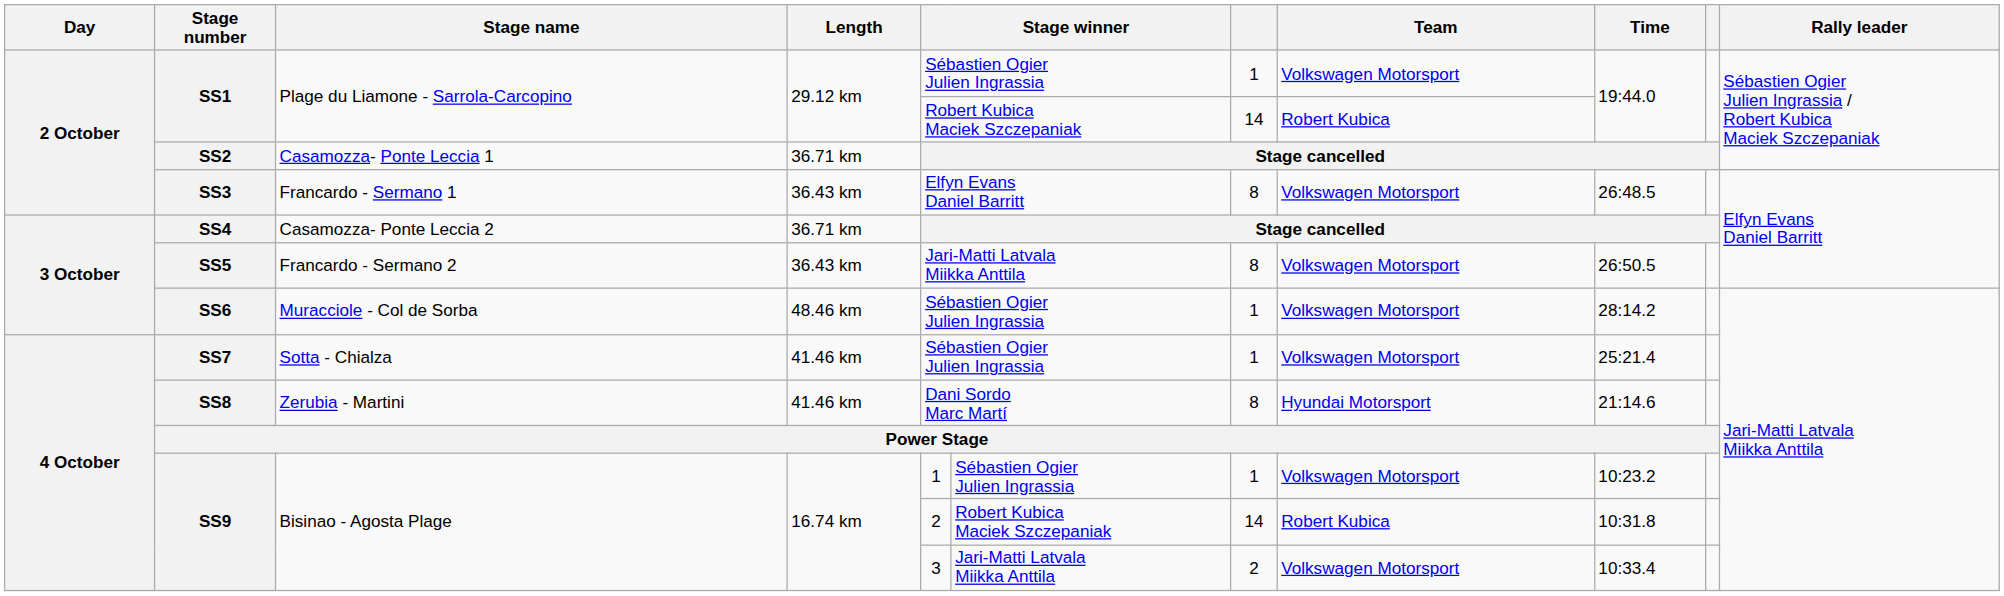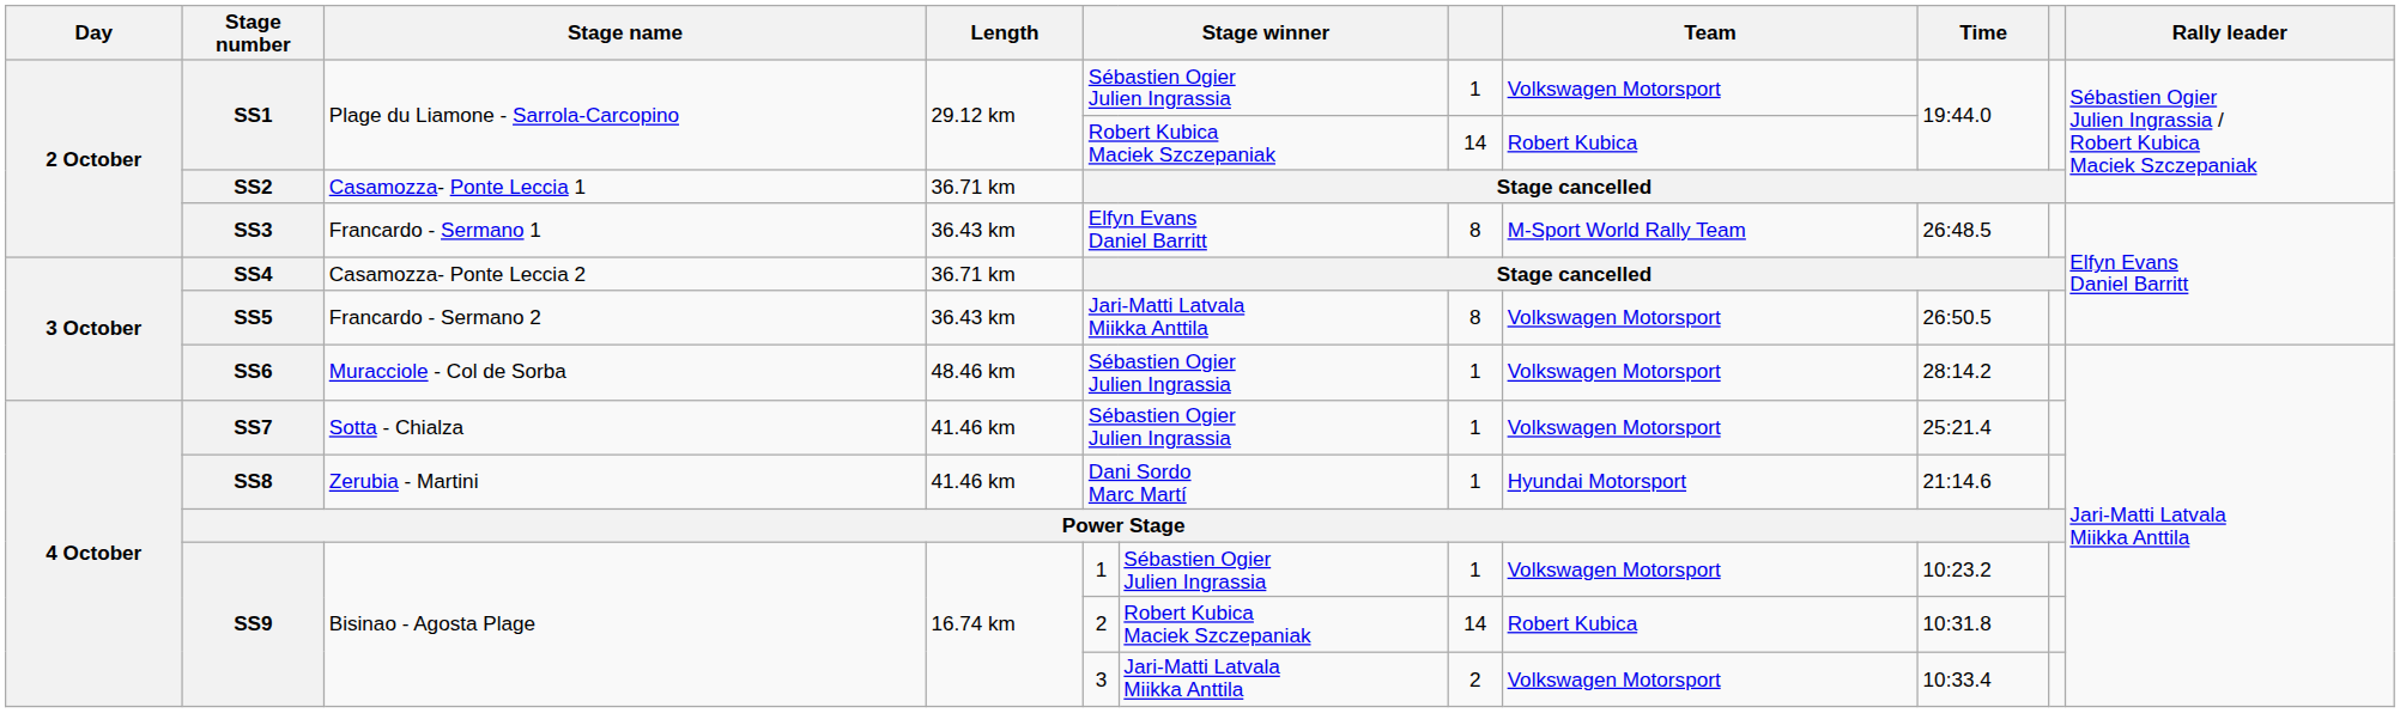SS3 | Team: Volkswagen Motorsport -> M-Sport World Rally Team
SS8 | column 7: 8 -> 1
